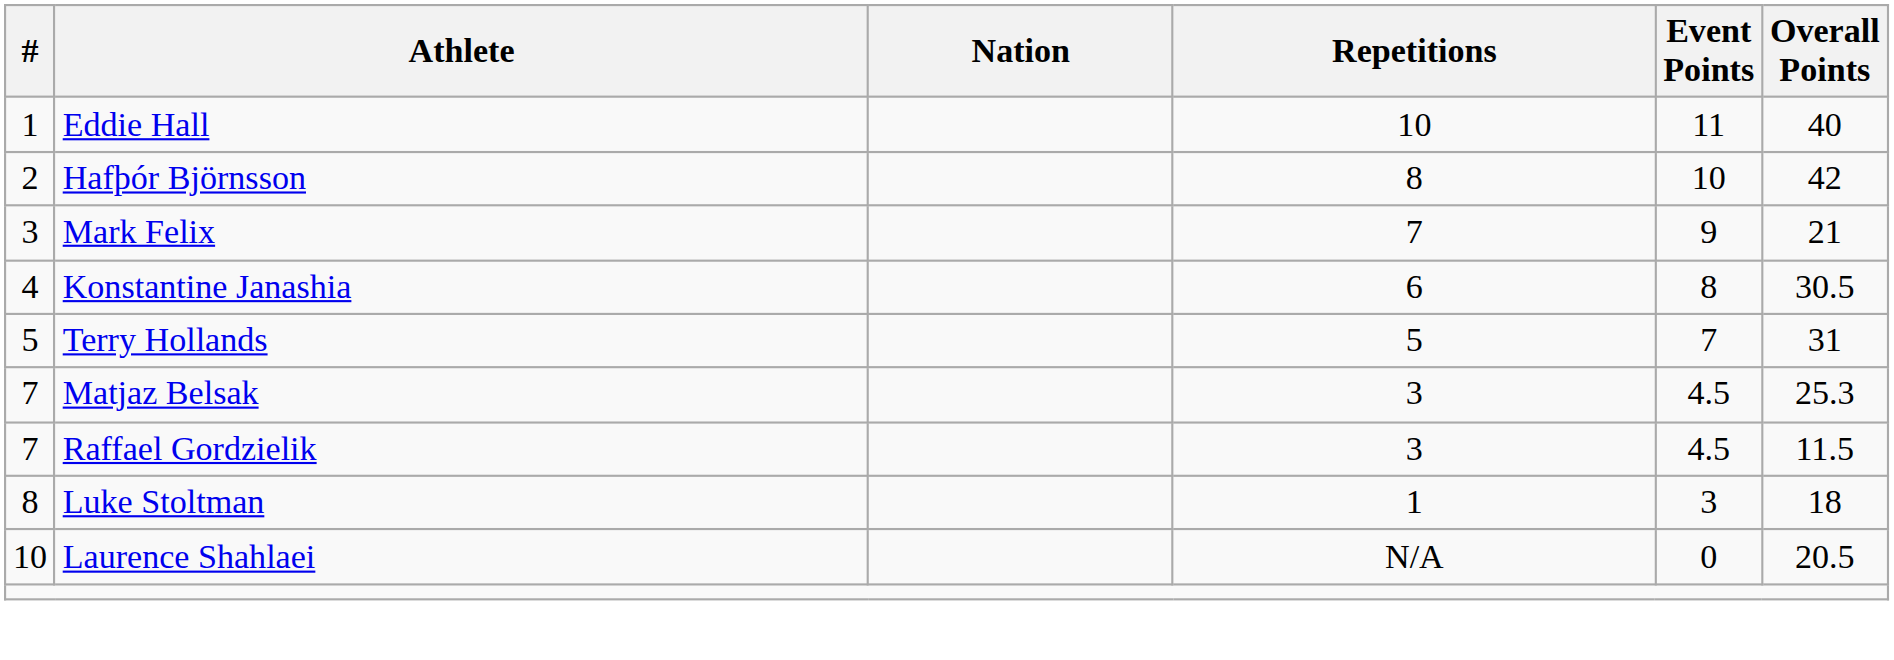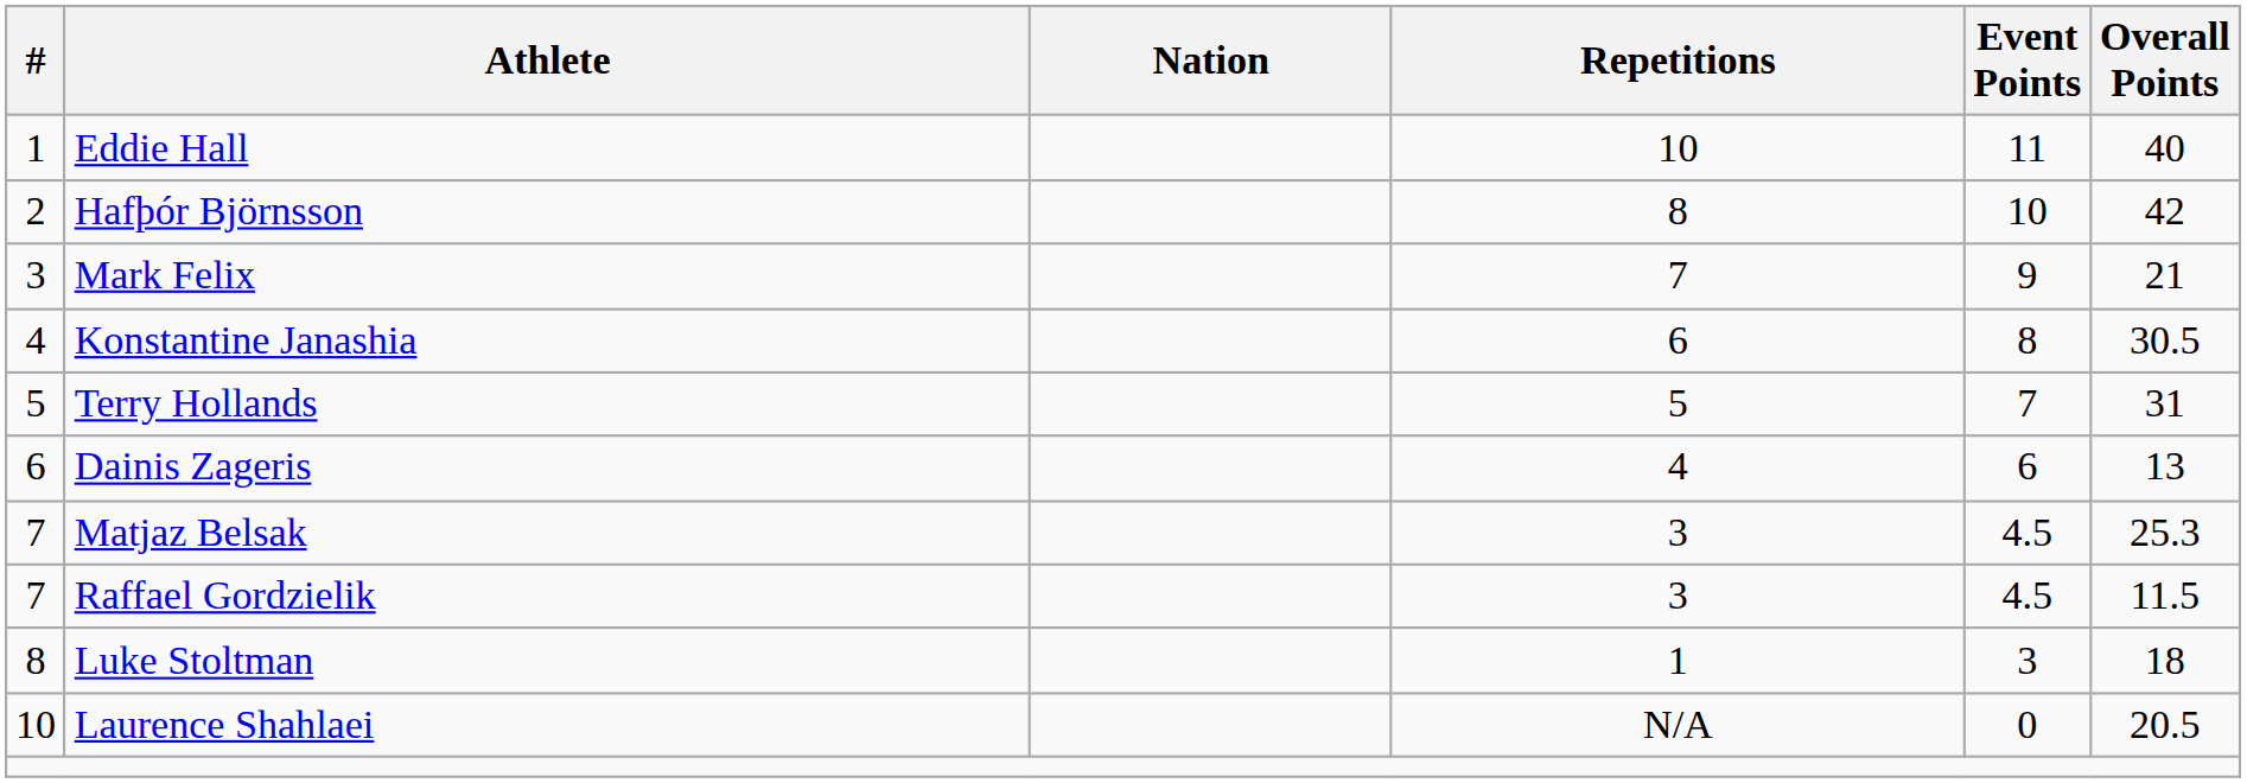+ row: 6 | Dainis Zageris | 4 | 6 | 13
